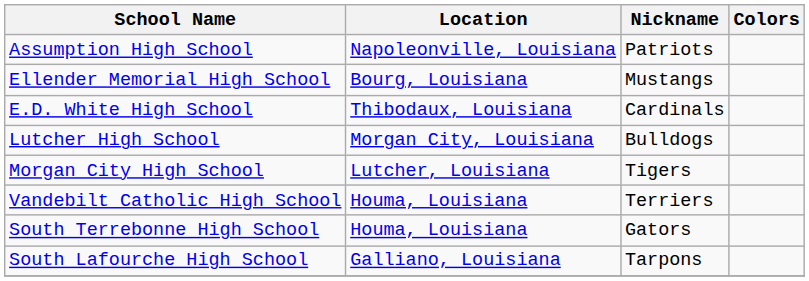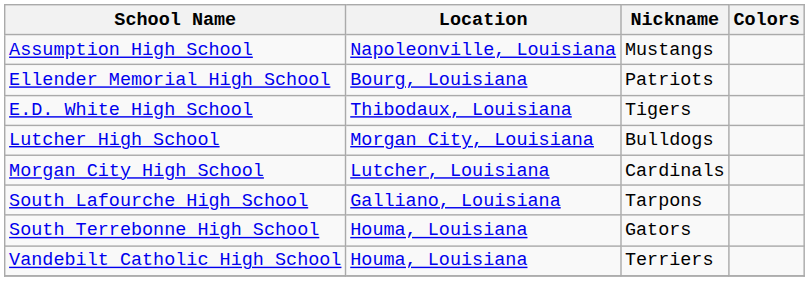Assumption High School | Nickname: Patriots -> Mustangs
Ellender Memorial High School | Nickname: Mustangs -> Patriots
E.D. White High School | Nickname: Cardinals -> Tigers
Morgan City High School | Nickname: Tigers -> Cardinals
rows swapped: South Lafourche High School <-> Vandebilt Catholic High School
